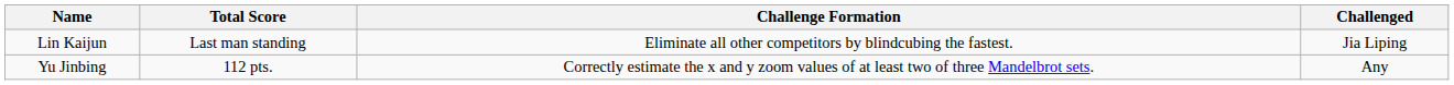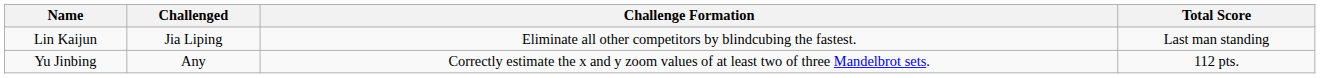columns swapped: Total Score <-> Challenged
